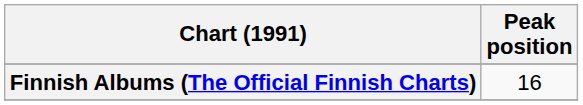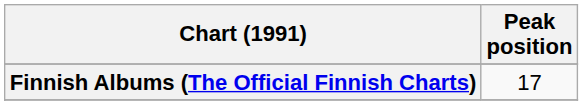Finnish Albums (The Official Finnish Charts) | Peak position: 16 -> 17
